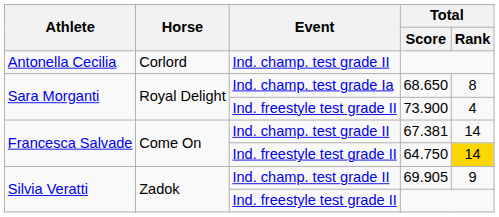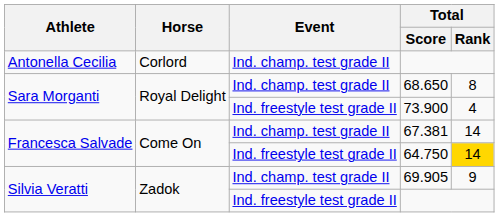68.650 | Event: Ind. champ. test grade Ia -> Ind. champ. test grade II
